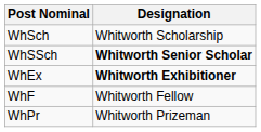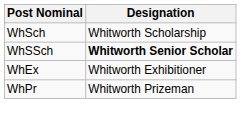WhEx | Designation: bold -> normal
- row: WhF | Whitworth Fellow
